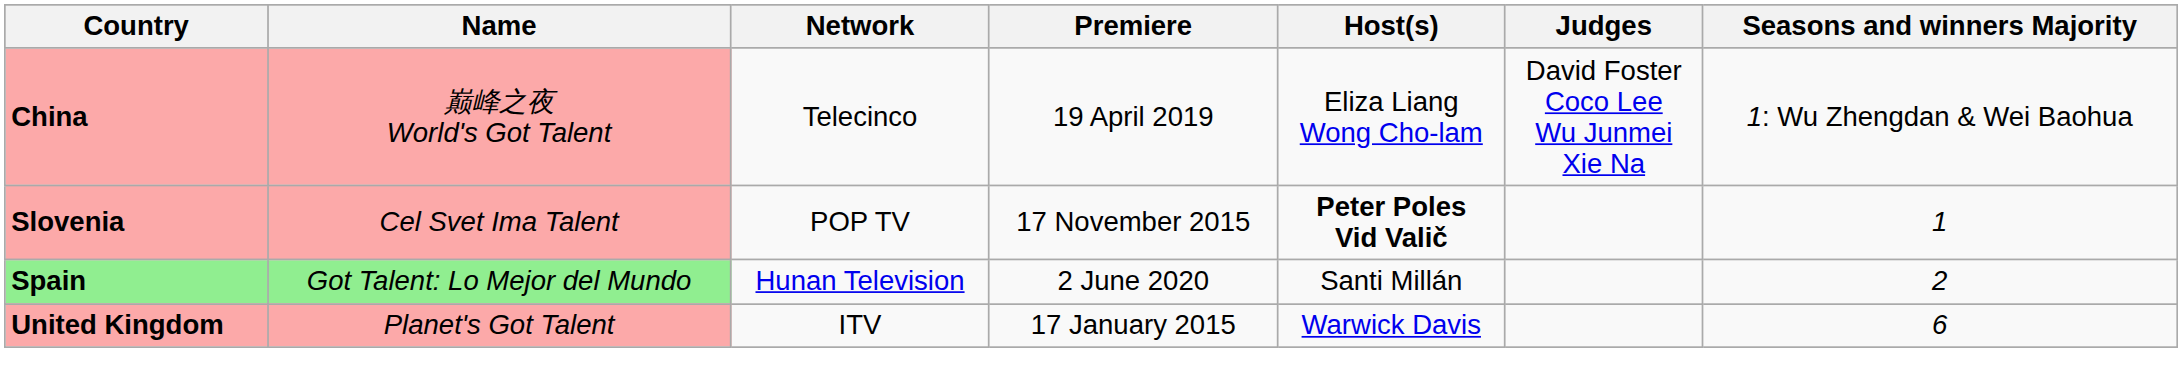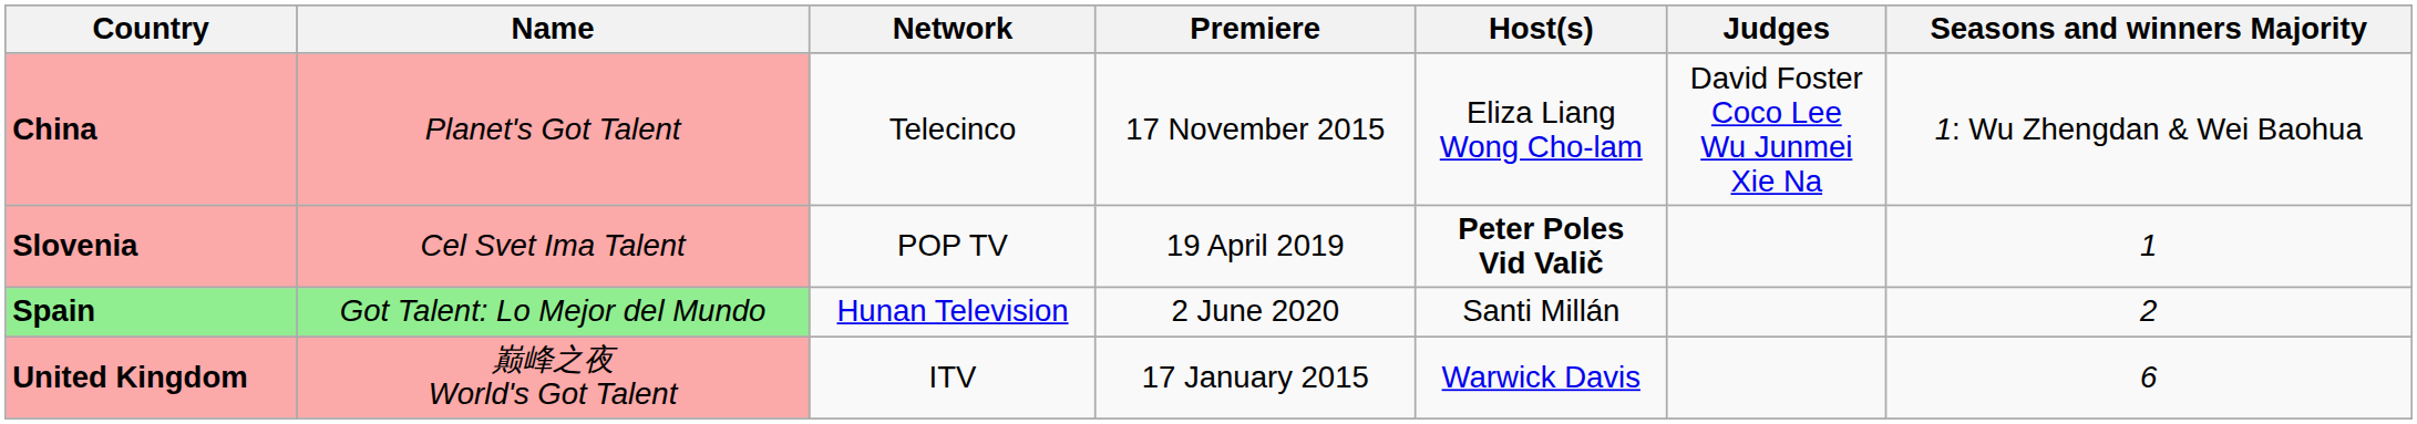China | Name: 巅峰之夜 World's Got Talent -> Planet's Got Talent
China | Premiere: 19 April 2019 -> 17 November 2015
Slovenia | Premiere: 17 November 2015 -> 19 April 2019
United Kingdom | Name: Planet's Got Talent -> 巅峰之夜 World's Got Talent
